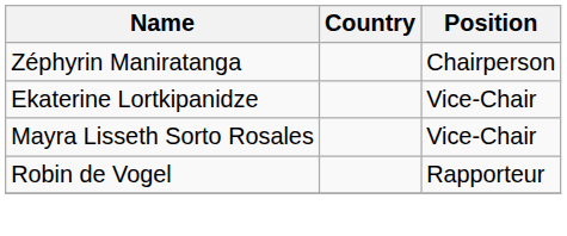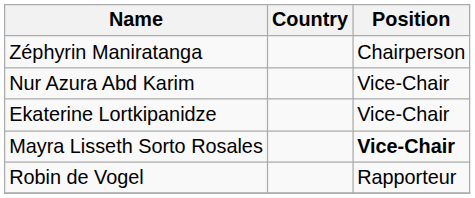+ row: Nur Azura Abd Karim | Vice-Chair
Mayra Lisseth Sorto Rosales | Position: normal -> bold
